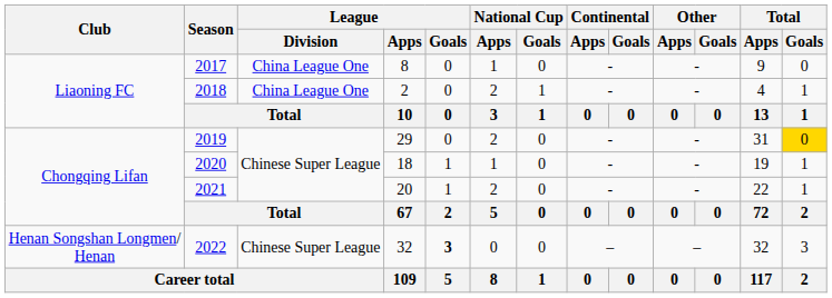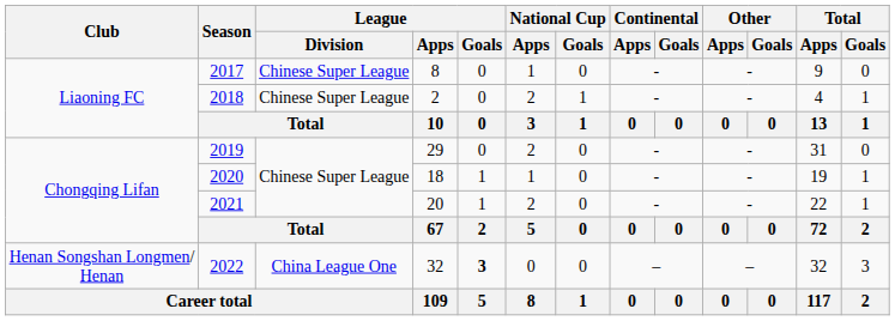2017 | League / Division: China League One -> Chinese Super League
2018 | League / Division: China League One -> Chinese Super League
2019 | Total / Goals: gold background -> no background
2022 | League / Division: Chinese Super League -> China League One
